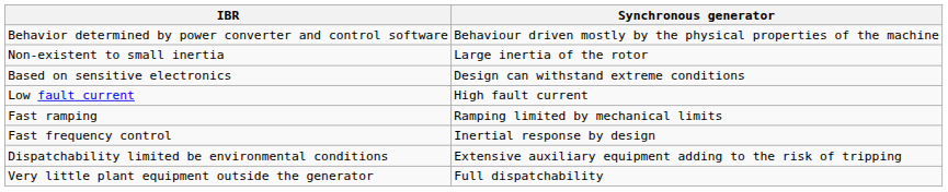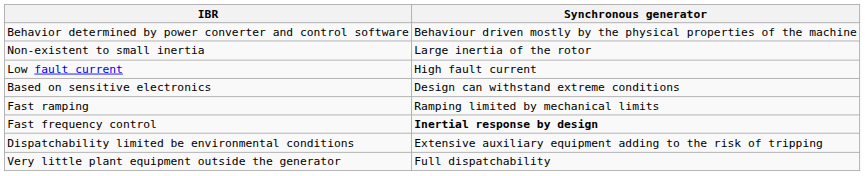rows swapped: Low fault current <-> Based on sensitive electronics
Fast frequency control | Synchronous generator: normal -> bold
